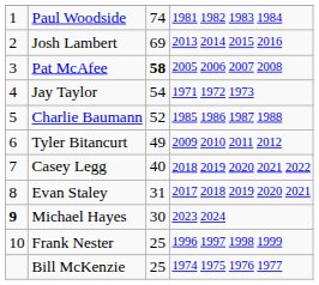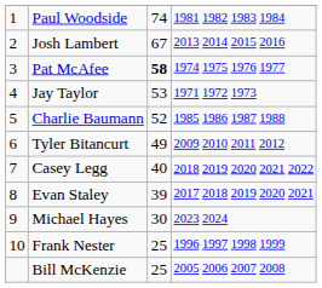Josh Lambert | column 3: 69 -> 67
Pat McAfee | column 4: 2005 2006 2007 2008 -> 1974 1975 1976 1977
Jay Taylor | column 3: 54 -> 53
Evan Staley | column 3: 31 -> 39
Michael Hayes | column 1: bold -> normal
Bill McKenzie | column 4: 1974 1975 1976 1977 -> 2005 2006 2007 2008
